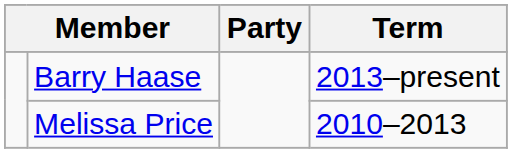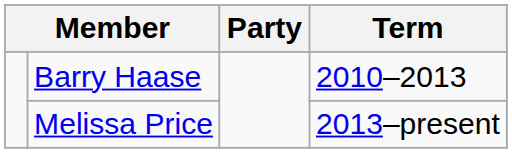Barry Haase | Term: 2013–present -> 2010–2013
Melissa Price | Term: 2010–2013 -> 2013–present
